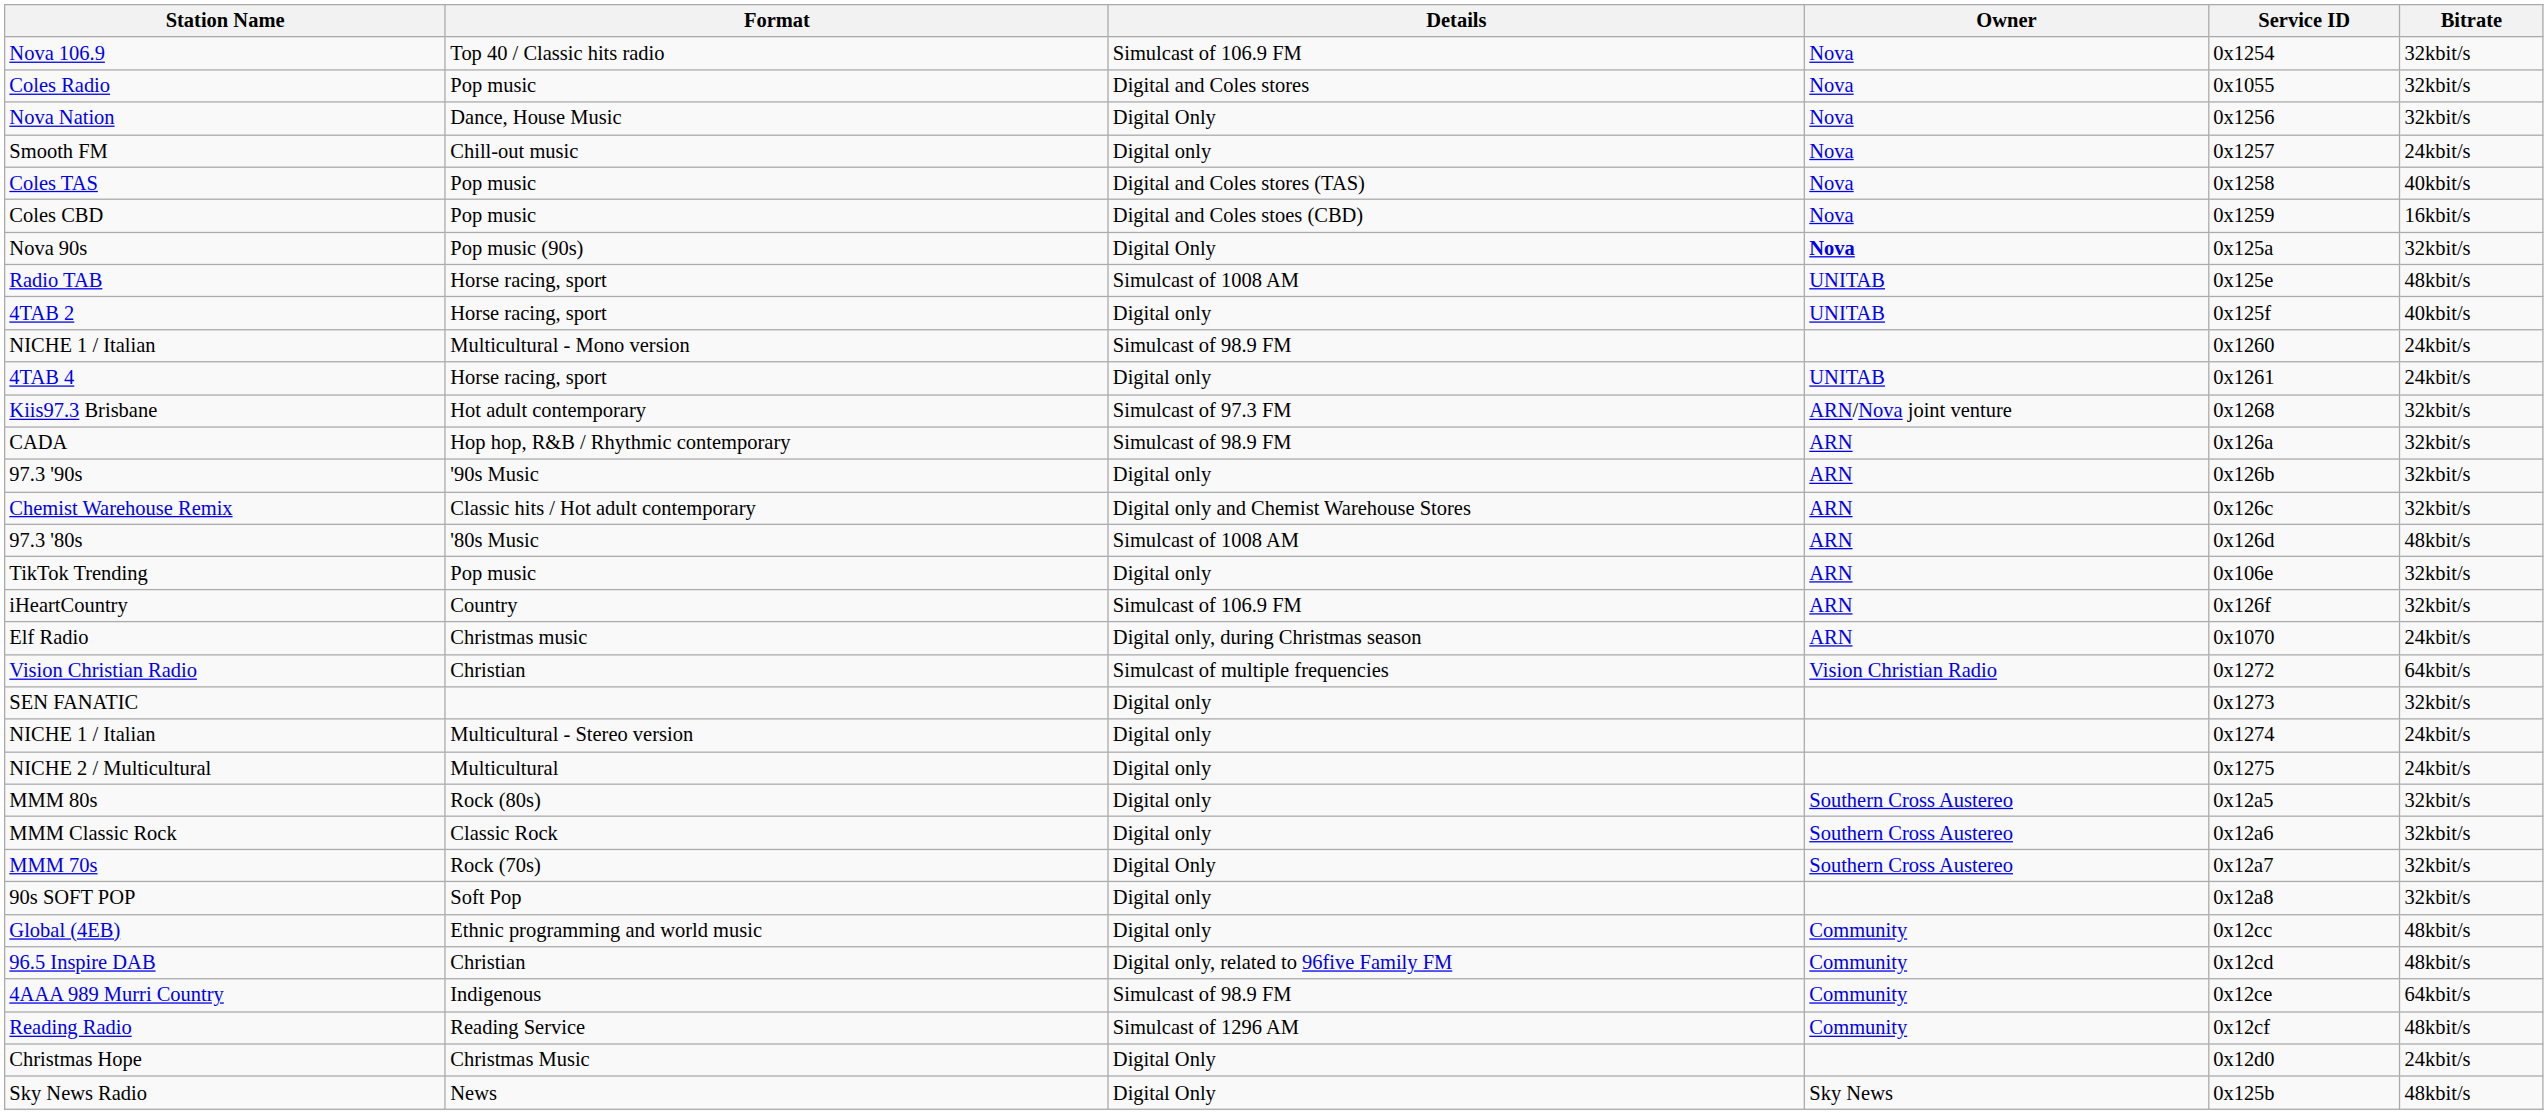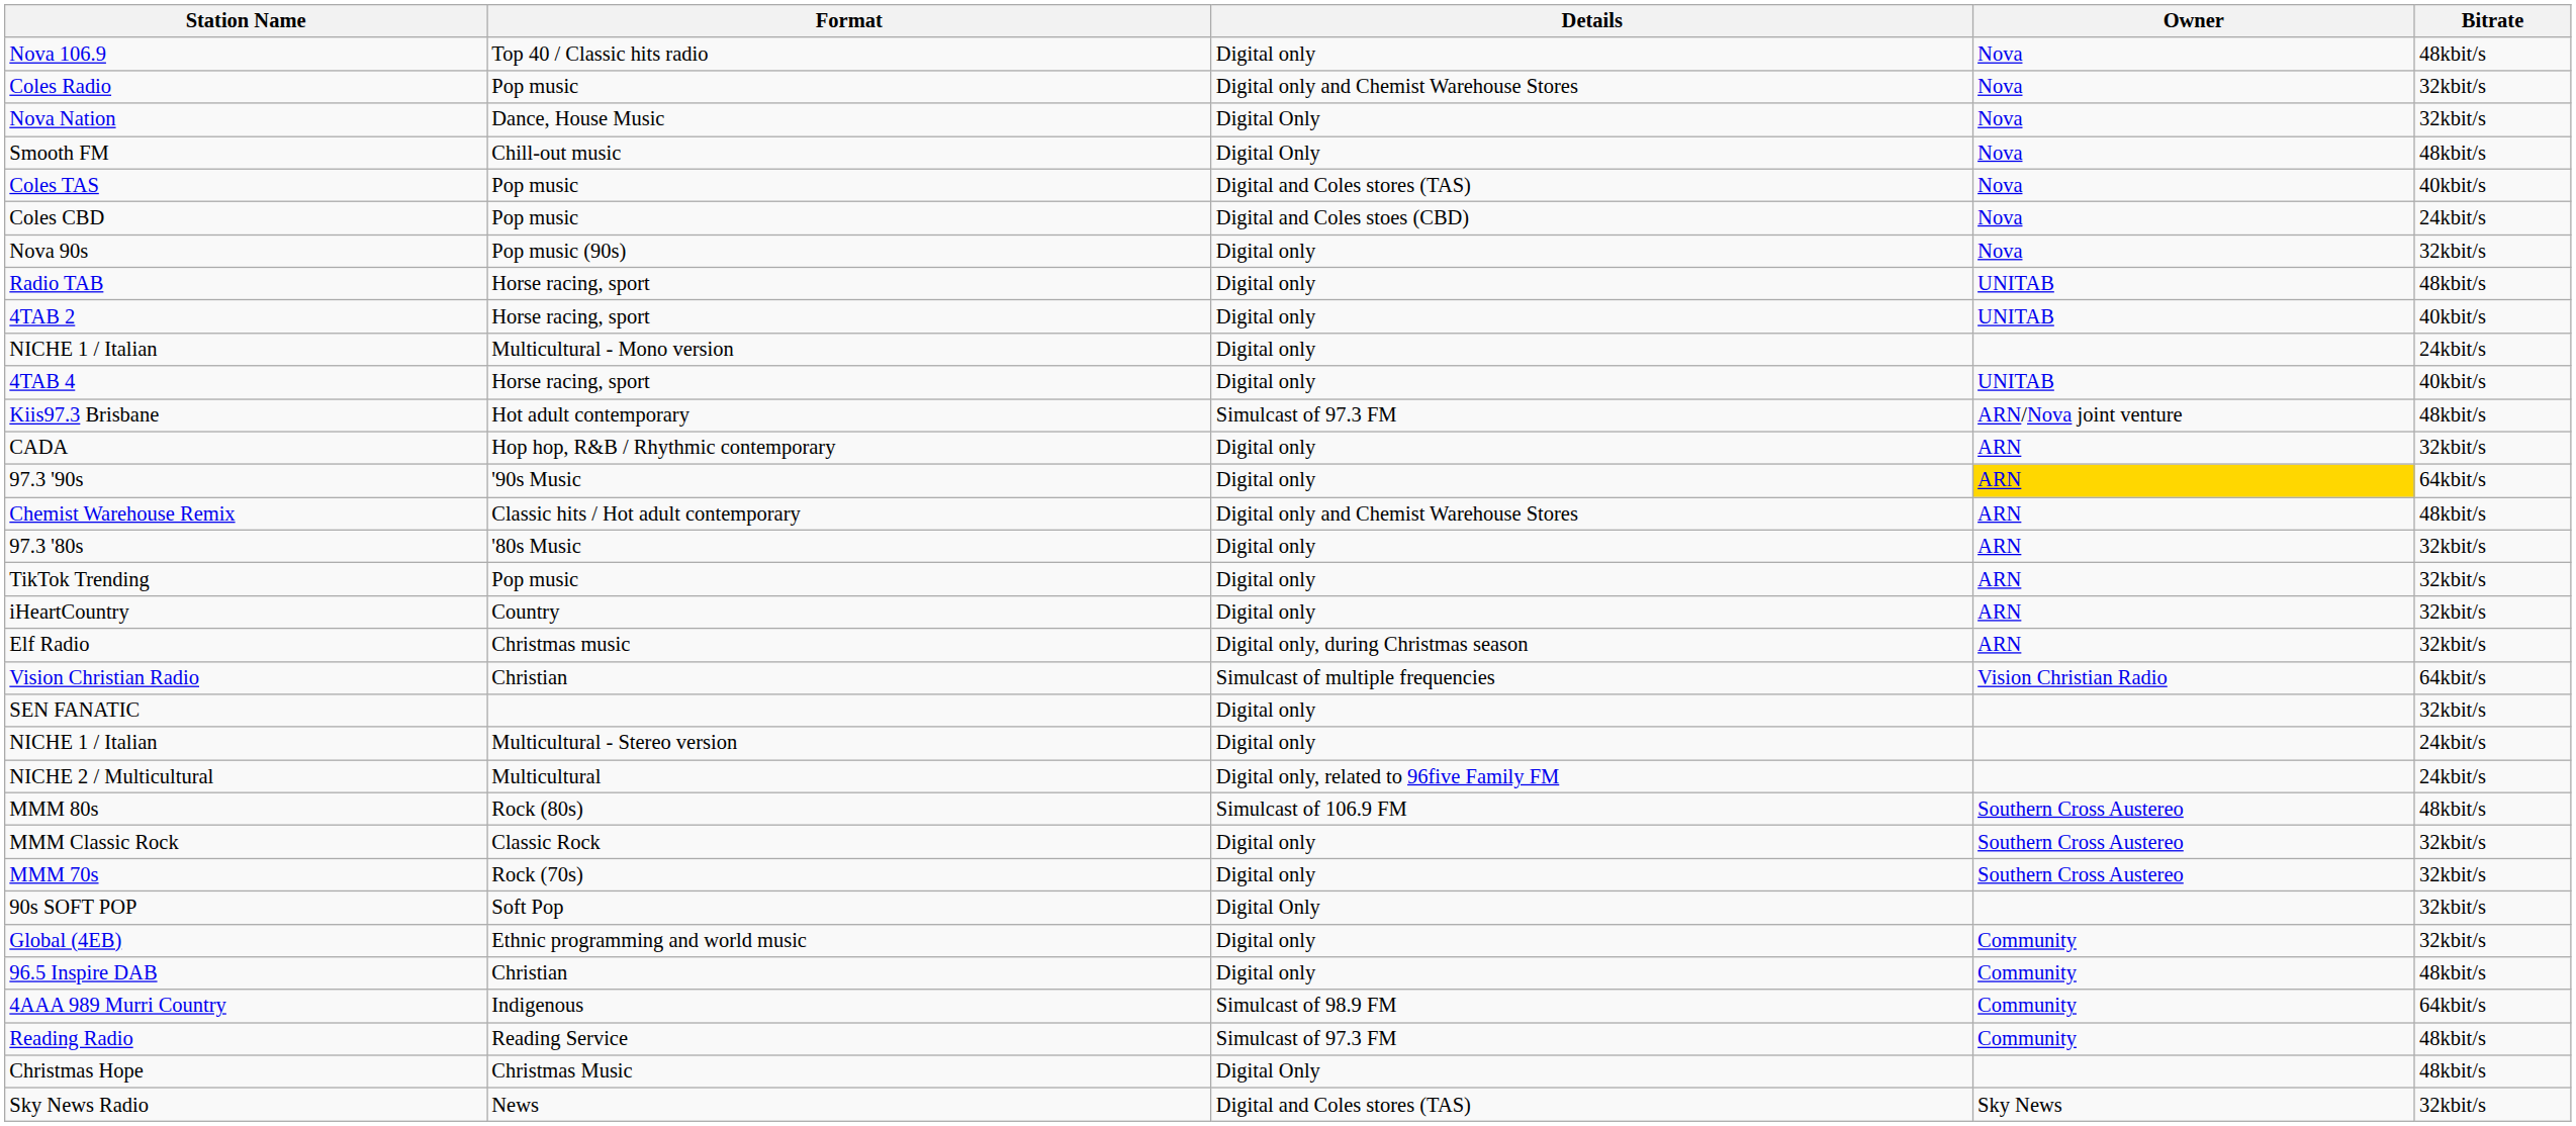- column: Service ID | 0x1254 | 0x1055 | 0x1256 | 0x1257 | 0x1258 | 0x1259 | 0x125a | 0x125e | 0x125f | 0x1260 | 0x1261 | 0x1268 | 0x126a | 0x126b | 0x126c | 0x126d | 0x106e | 0x126f | 0x1070 | 0x1272 | 0x1273 | 0x1274 | 0x1275 | 0x12a5 | 0x12a6 | 0x12a7 | 0x12a8 | 0x12cc | 0x12cd | 0x12ce | 0x12cf | 0x12d0 | 0x125b
Nova 106.9 | Details: Simulcast of 106.9 FM -> Digital only
Nova 106.9 | Bitrate: 32kbit/s -> 48kbit/s
Coles Radio | Details: Digital and Coles stores -> Digital only and Chemist Warehouse Stores
Smooth FM | Details: Digital only -> Digital Only
Smooth FM | Bitrate: 24kbit/s -> 48kbit/s
Coles CBD | Bitrate: 16kbit/s -> 24kbit/s
Nova 90s | Details: Digital Only -> Digital only
Nova 90s | Owner: bold -> normal
Radio TAB | Details: Simulcast of 1008 AM -> Digital only
NICHE 1 / Italian / Multicultural - Mono version | Details: Simulcast of 98.9 FM -> Digital only
4TAB 4 | Bitrate: 24kbit/s -> 40kbit/s
Kiis97.3 Brisbane | Bitrate: 32kbit/s -> 48kbit/s
CADA | Details: Simulcast of 98.9 FM -> Digital only
97.3 '90s | Owner: no background -> gold background
97.3 '90s | Bitrate: 32kbit/s -> 64kbit/s
Chemist Warehouse Remix | Bitrate: 32kbit/s -> 48kbit/s
97.3 '80s | Details: Simulcast of 1008 AM -> Digital only
97.3 '80s | Bitrate: 48kbit/s -> 32kbit/s
iHeartCountry | Details: Simulcast of 106.9 FM -> Digital only
Elf Radio | Bitrate: 24kbit/s -> 32kbit/s
NICHE 2 / Multicultural | Details: Digital only -> Digital only, related to 96five Family FM
MMM 80s | Details: Digital only -> Simulcast of 106.9 FM
MMM 80s | Bitrate: 32kbit/s -> 48kbit/s
MMM 70s | Details: Digital Only -> Digital only
90s SOFT POP | Details: Digital only -> Digital Only
Global (4EB) | Bitrate: 48kbit/s -> 32kbit/s
96.5 Inspire DAB | Details: Digital only, related to 96five Family FM -> Digital only
Reading Radio | Details: Simulcast of 1296 AM -> Simulcast of 97.3 FM
Christmas Hope | Bitrate: 24kbit/s -> 48kbit/s
Sky News Radio | Details: Digital Only -> Digital and Coles stores (TAS)
Sky News Radio | Bitrate: 48kbit/s -> 32kbit/s
